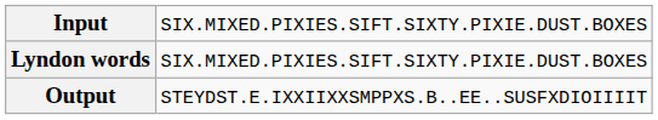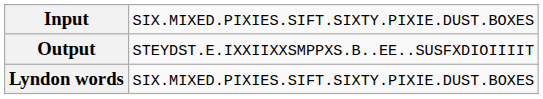rows swapped: Lyndon words <-> Output
